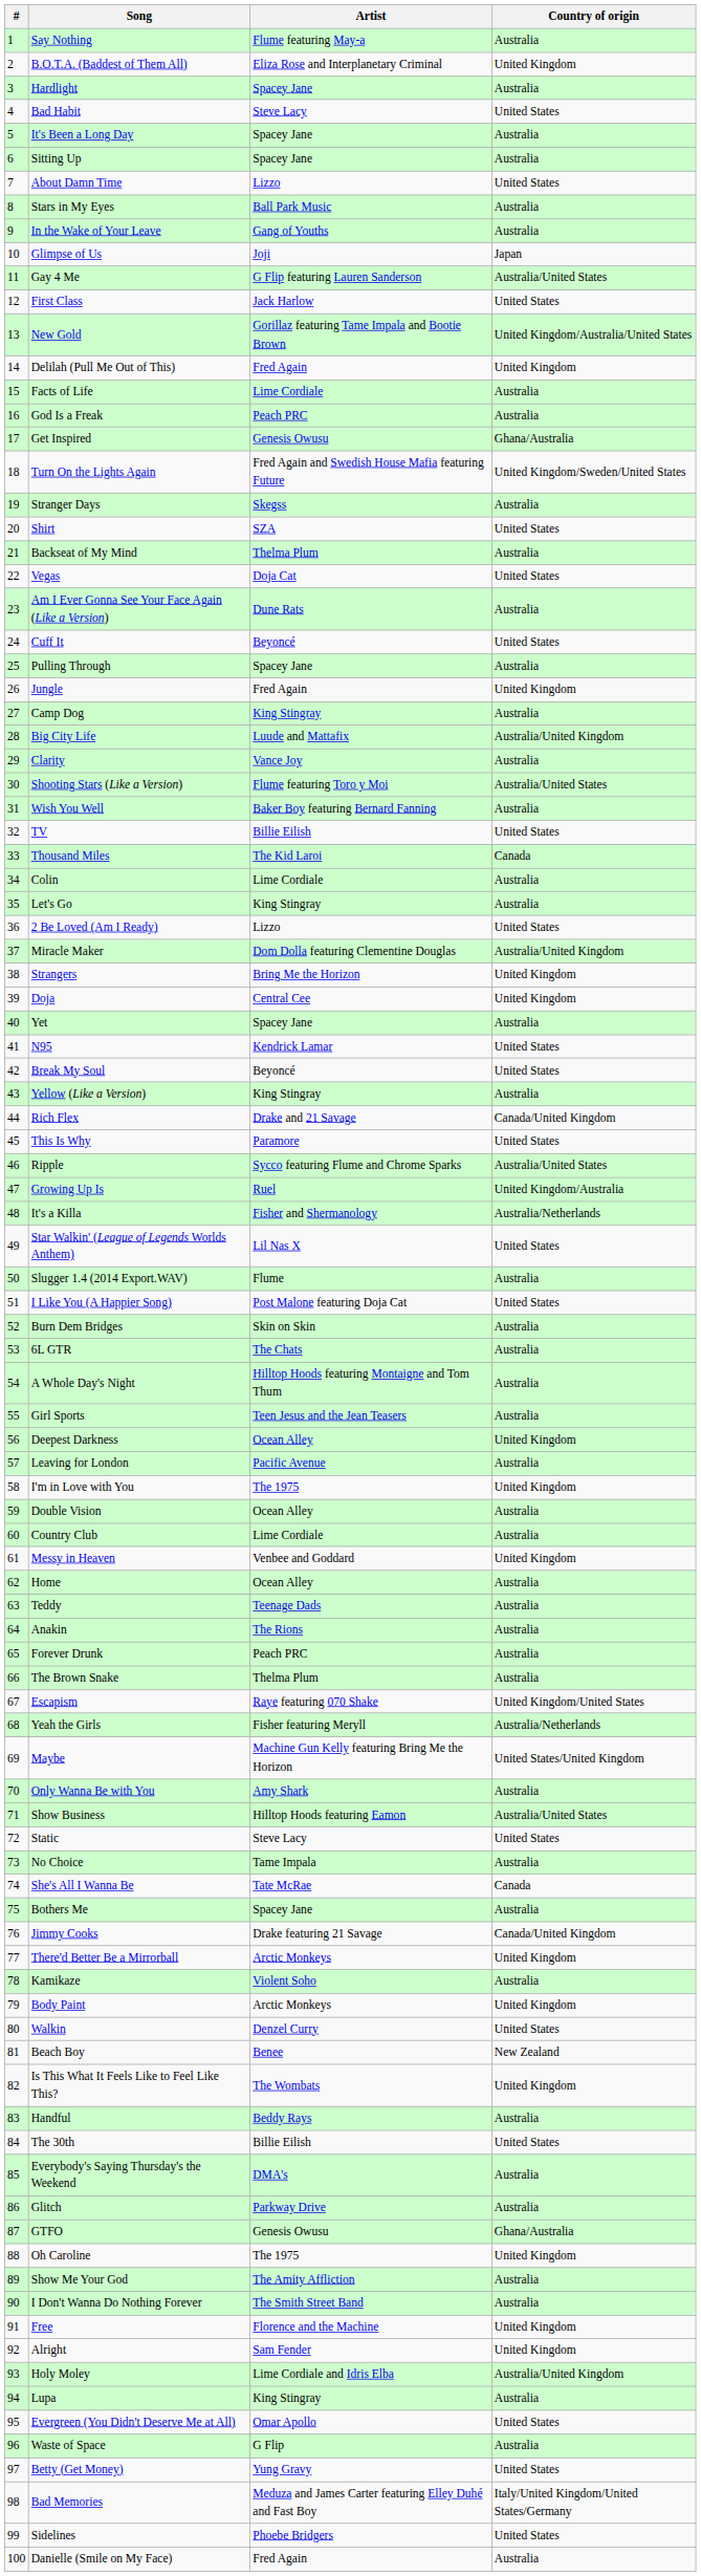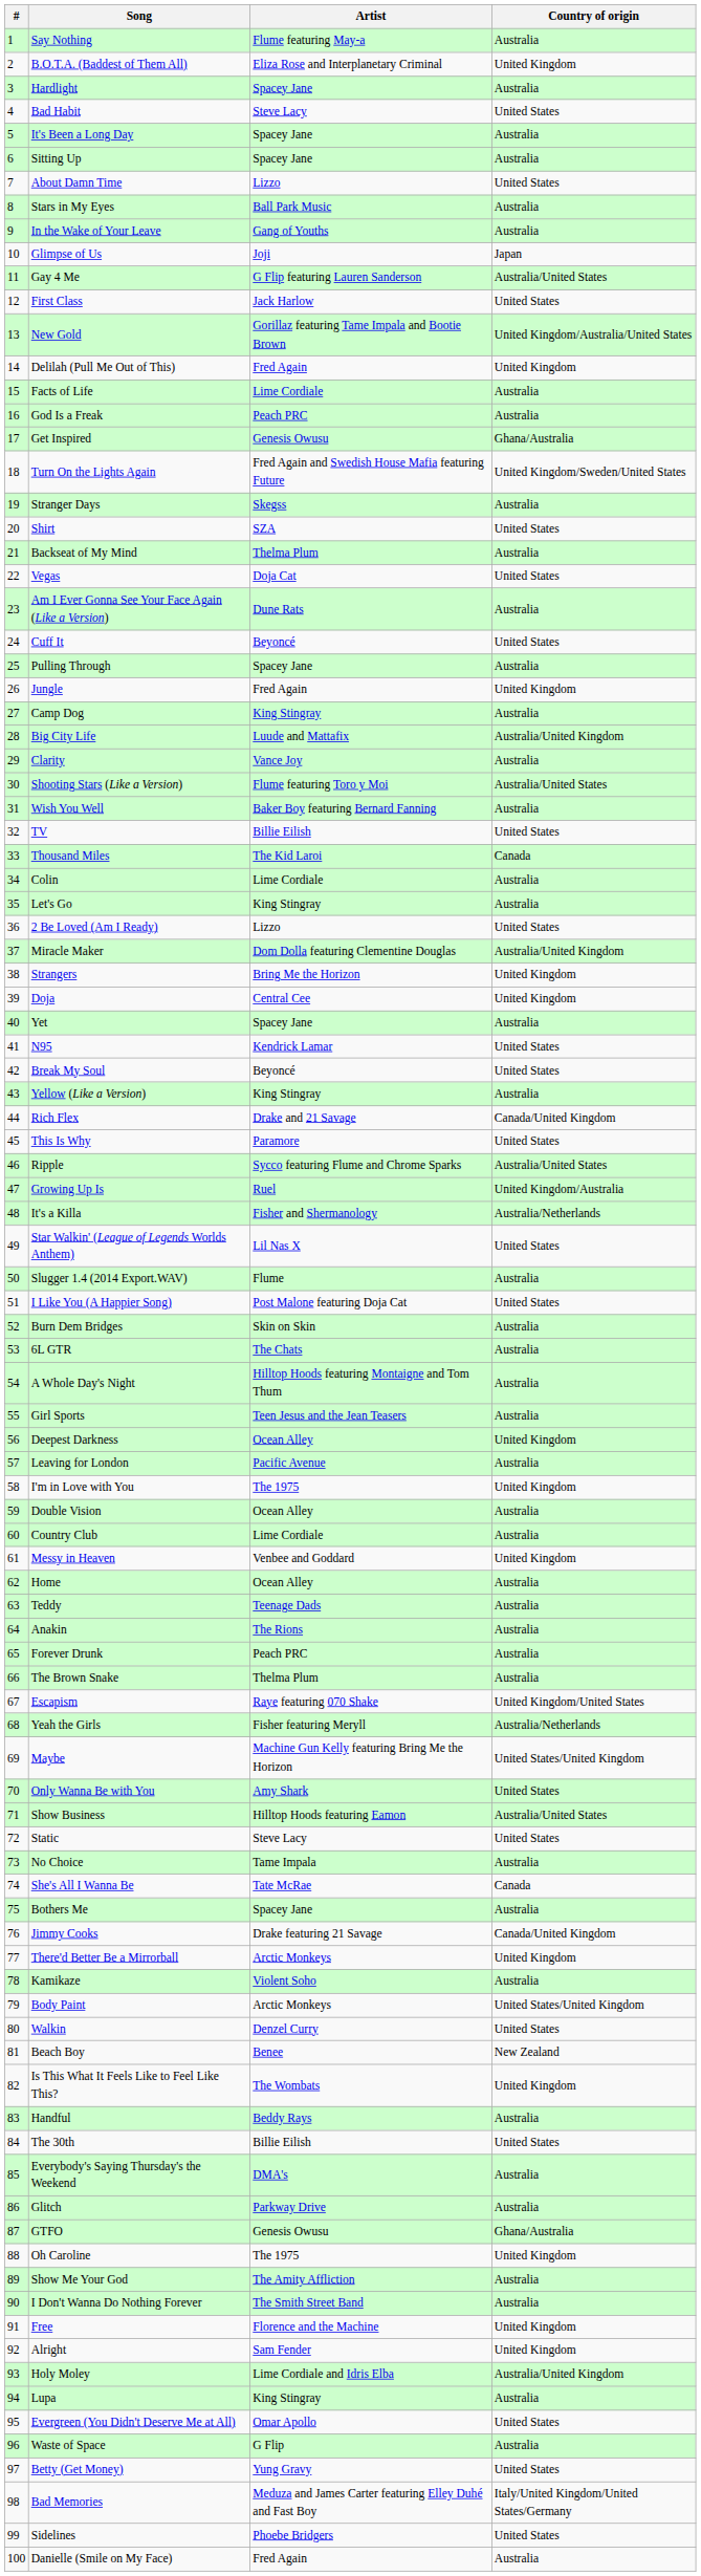Only Wanna Be with You | Country of origin: Australia -> United States
Body Paint | Country of origin: United Kingdom -> United States/United Kingdom
